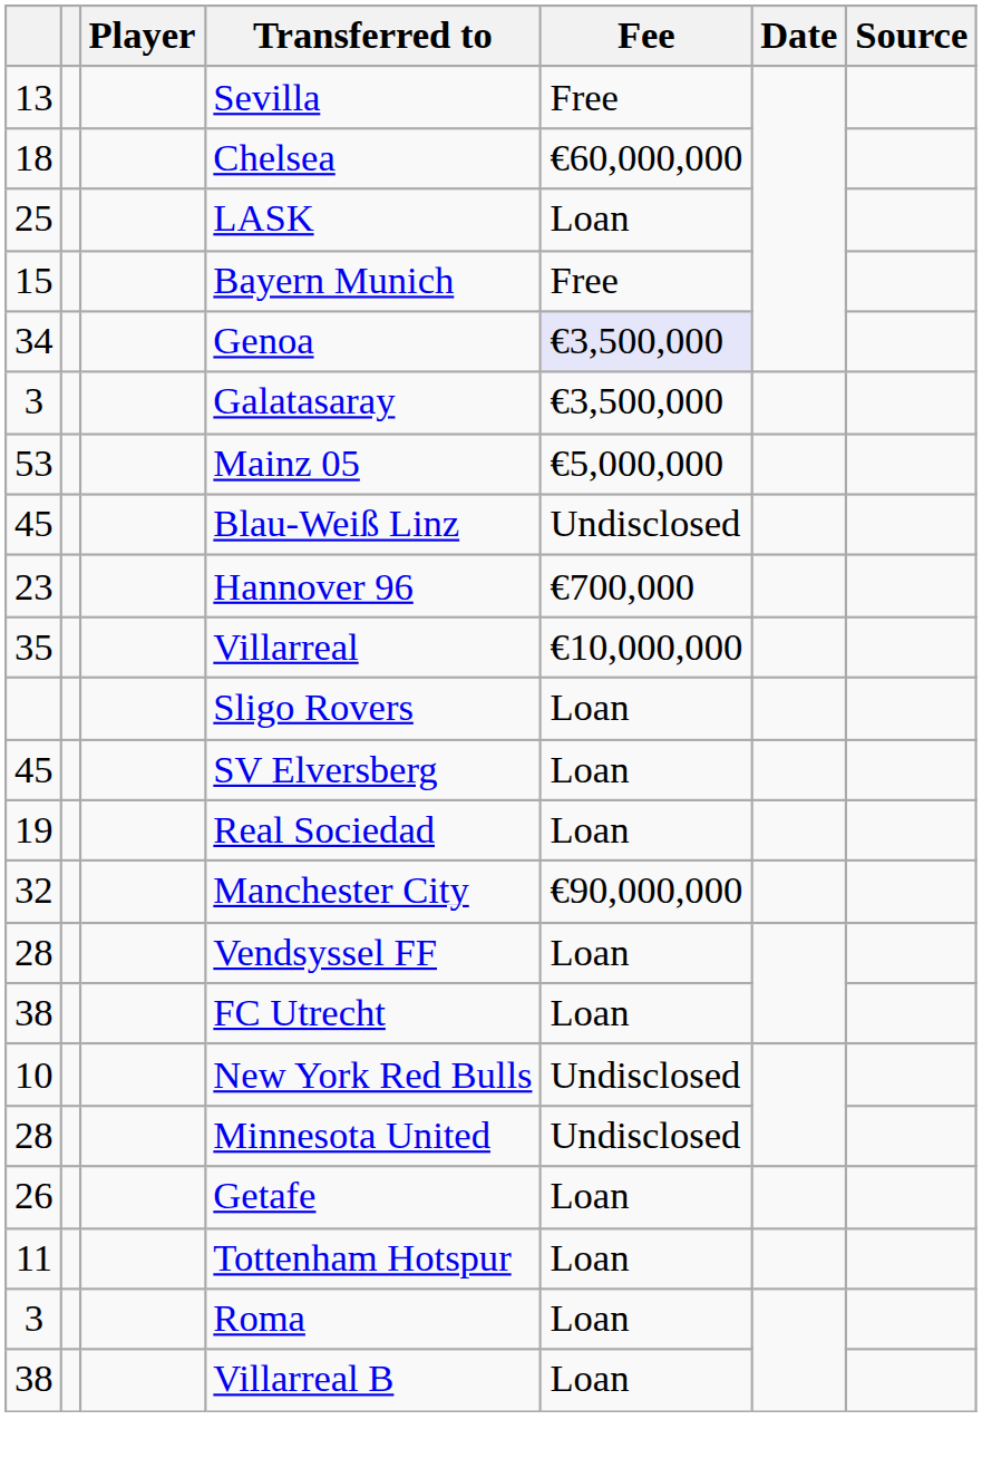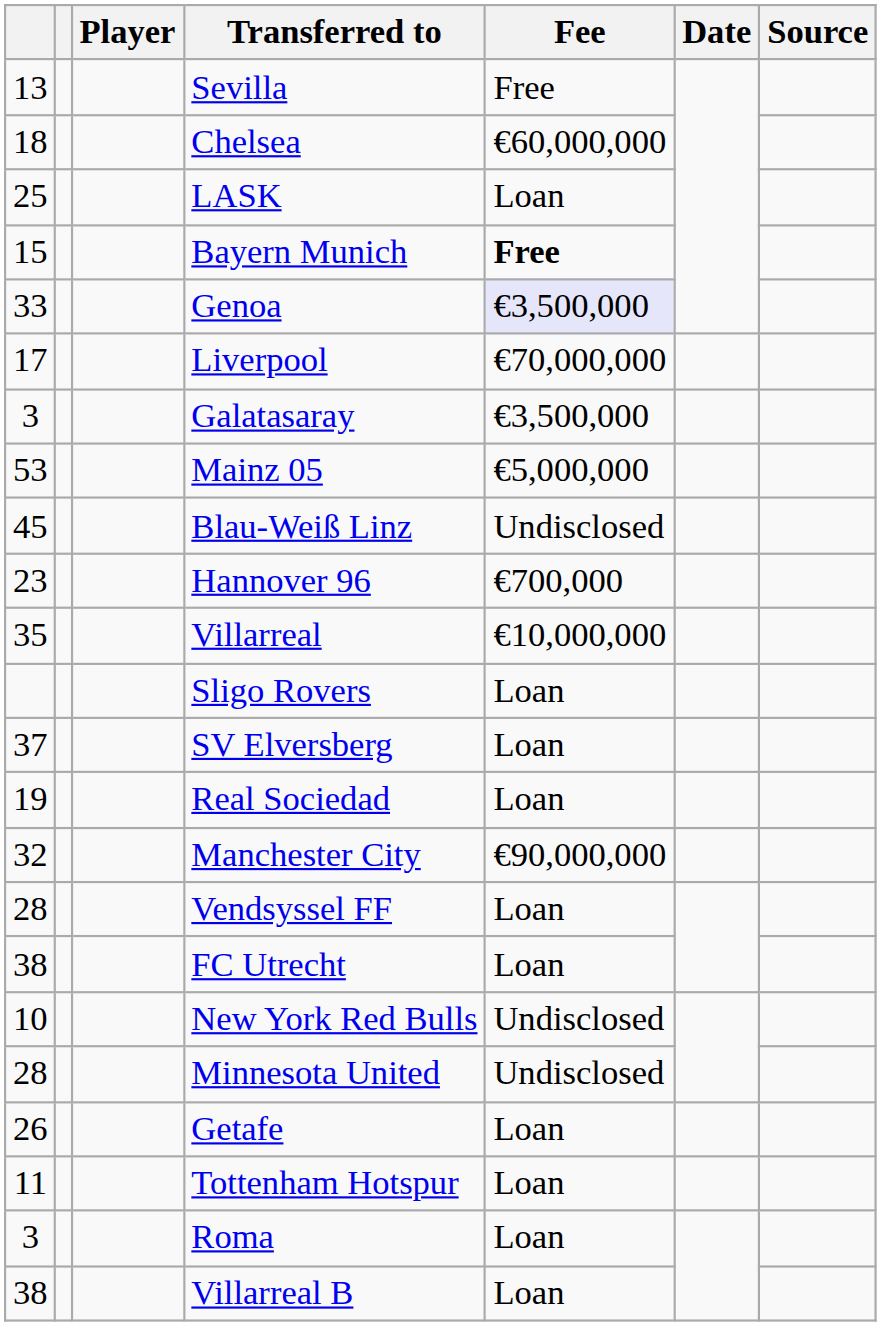Bayern Munich | Fee: normal -> bold
Genoa | column 1: 34 -> 33
+ row: 17 | Liverpool | €70,000,000
SV Elversberg | column 1: 45 -> 37
